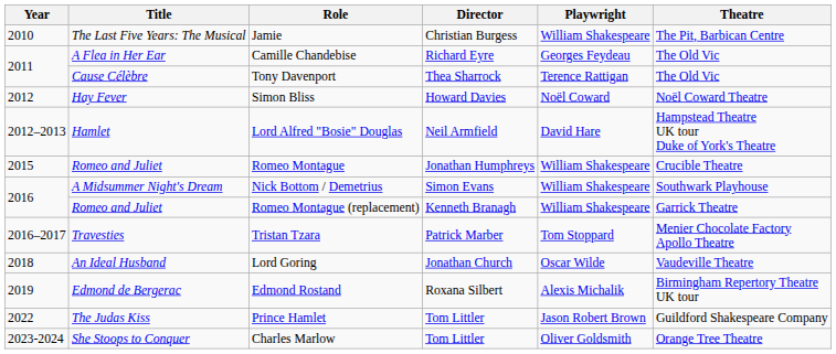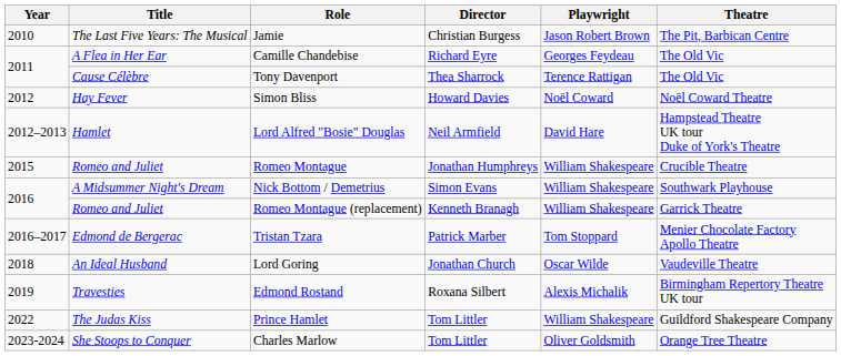Jamie | Playwright: William Shakespeare -> Jason Robert Brown
Tristan Tzara | Title: Travesties -> Edmond de Bergerac
Edmond Rostand | Title: Edmond de Bergerac -> Travesties
Prince Hamlet | Playwright: Jason Robert Brown -> William Shakespeare
